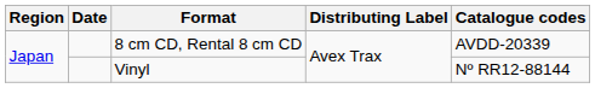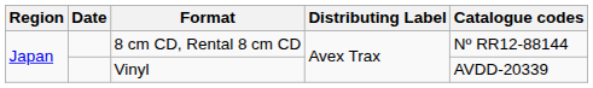8 cm CD, Rental 8 cm CD | Catalogue codes: AVDD-20339 -> Nº RR12-88144
Vinyl | Catalogue codes: Nº RR12-88144 -> AVDD-20339
